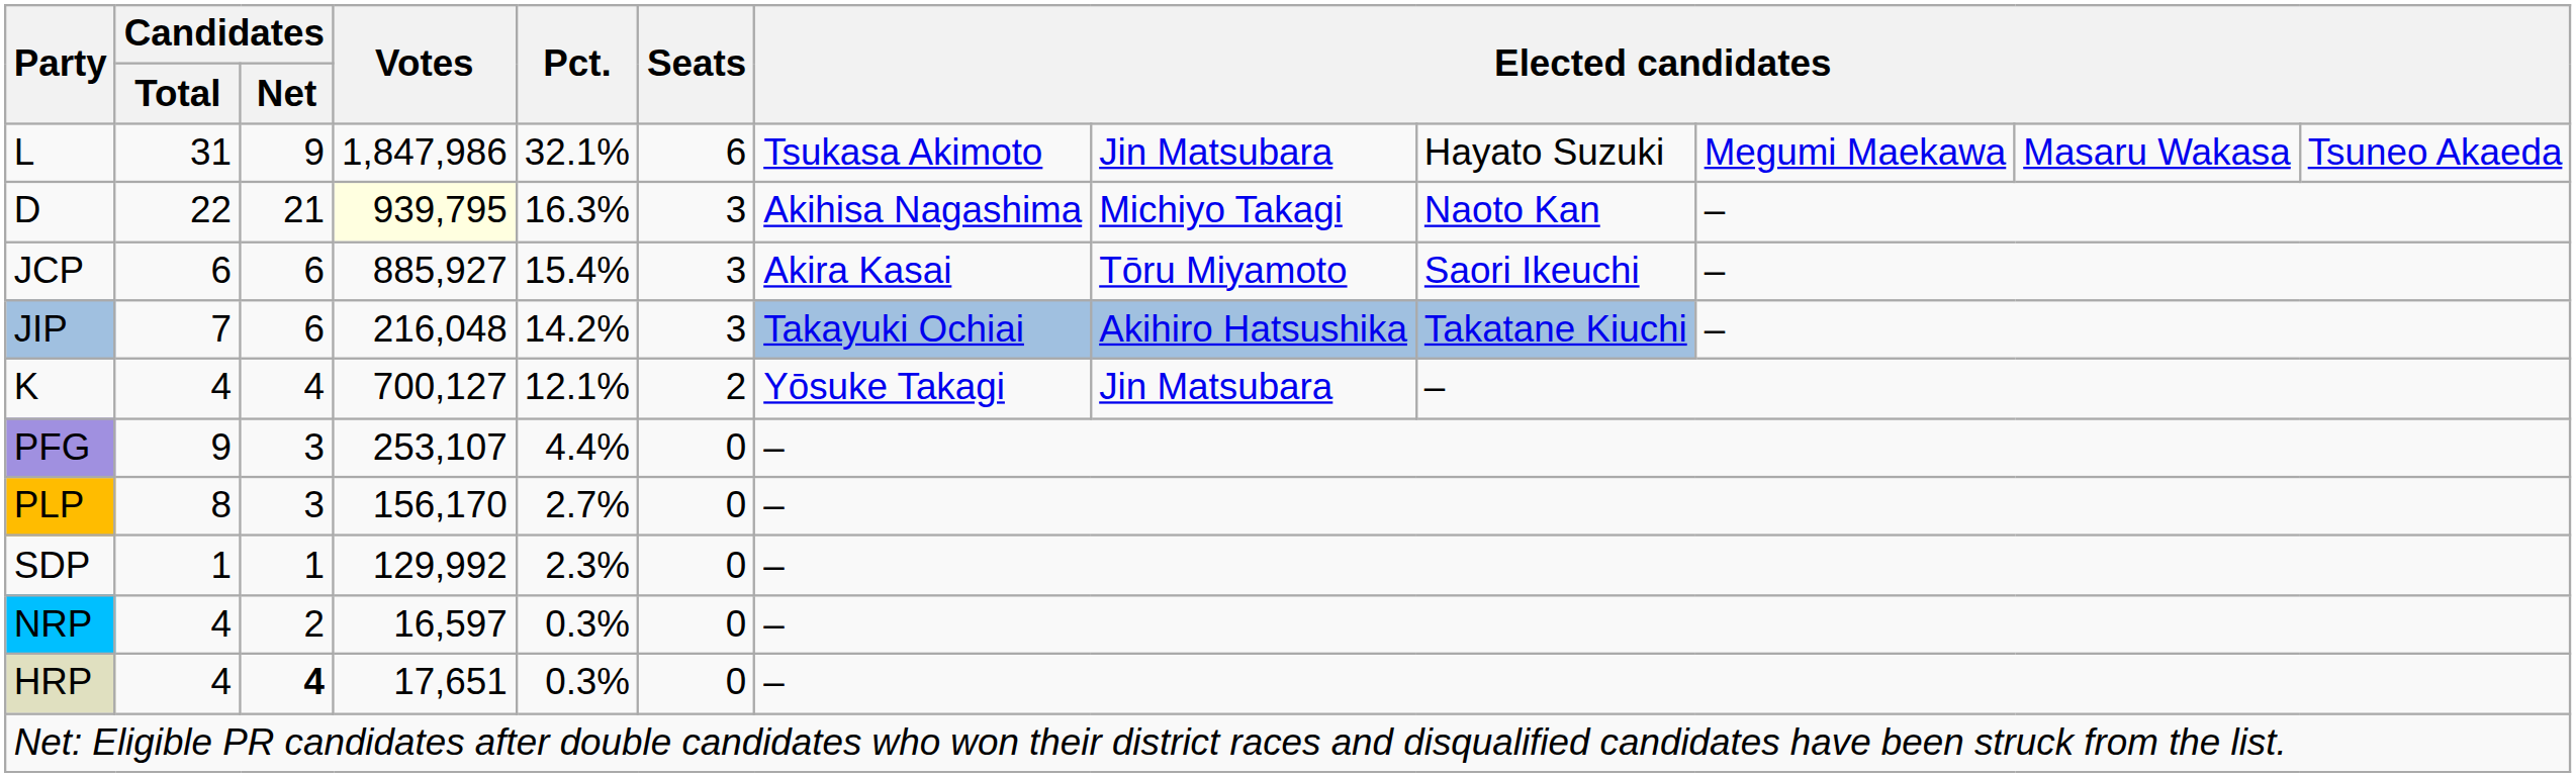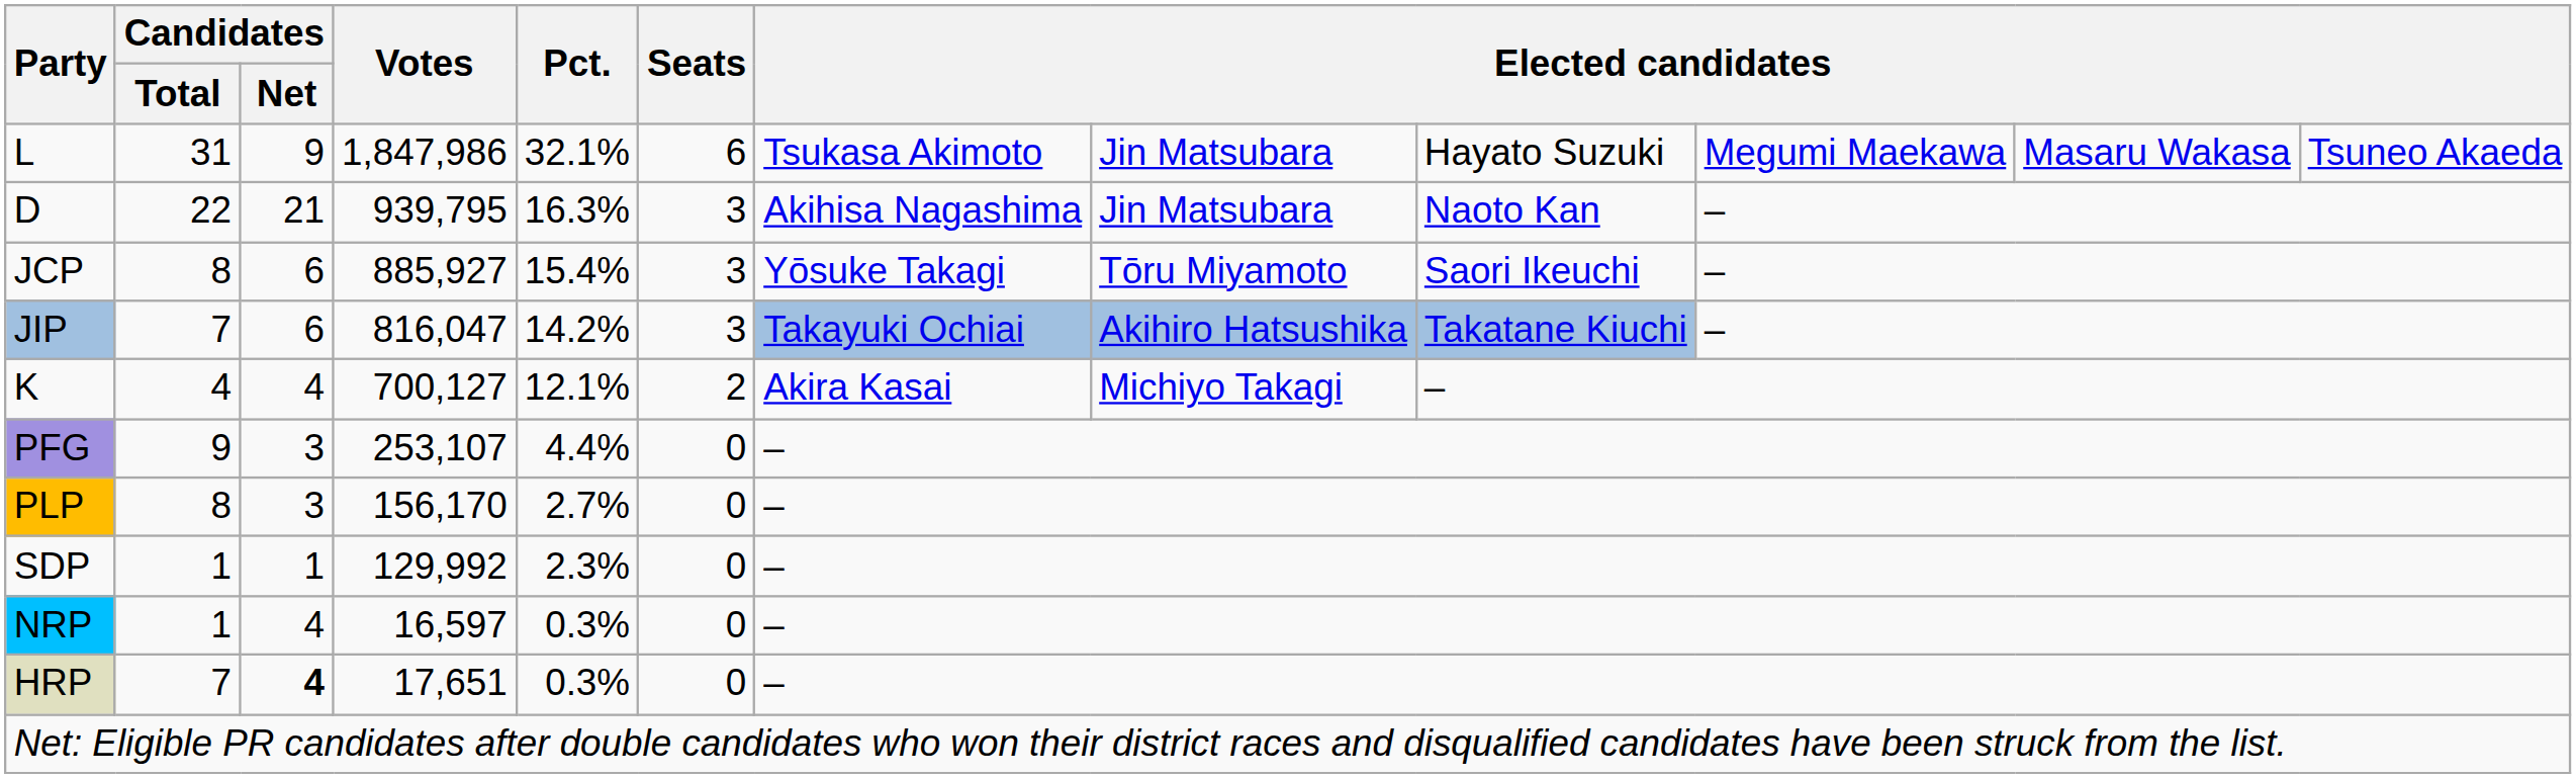D | Votes: lightyellow background -> no background
D | column 8: Michiyo Takagi -> Jin Matsubara
JCP | Candidates / Total: 6 -> 8
JCP | column 7: Akira Kasai -> Yōsuke Takagi
JIP | Votes: 216,048 -> 816,047
K | column 7: Yōsuke Takagi -> Akira Kasai
K | column 8: Jin Matsubara -> Michiyo Takagi
NRP | Candidates / Total: 4 -> 1
NRP | Candidates / Net: 2 -> 4
HRP | Candidates / Total: 4 -> 7
